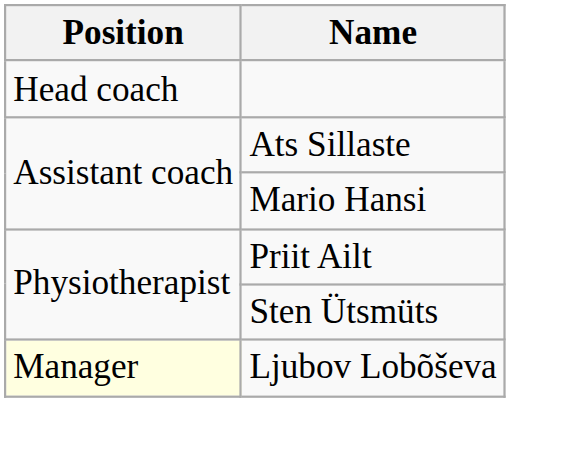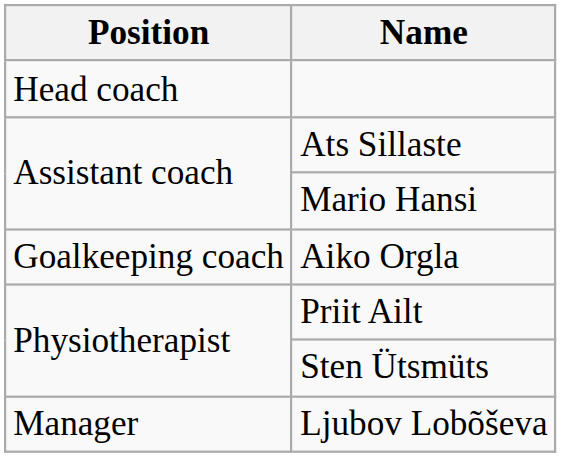+ row: Goalkeeping coach | Aiko Orgla
Ljubov Lobõševa | Position: lightyellow background -> no background
